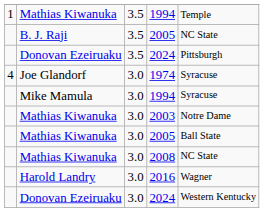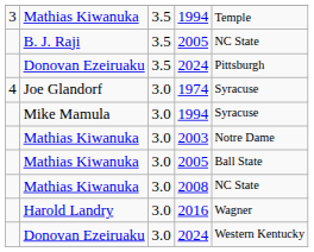3.5 / 1994 | column 1: 1 -> 3
